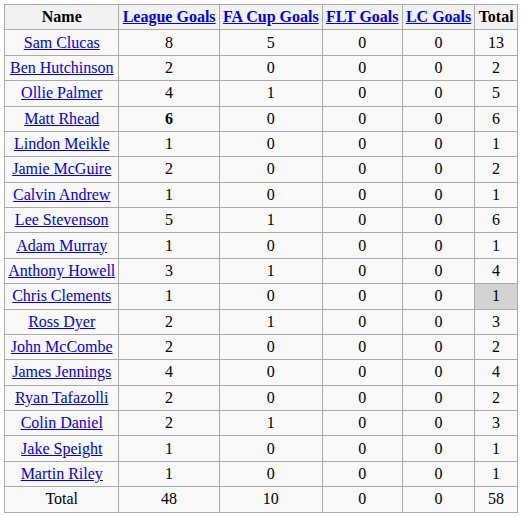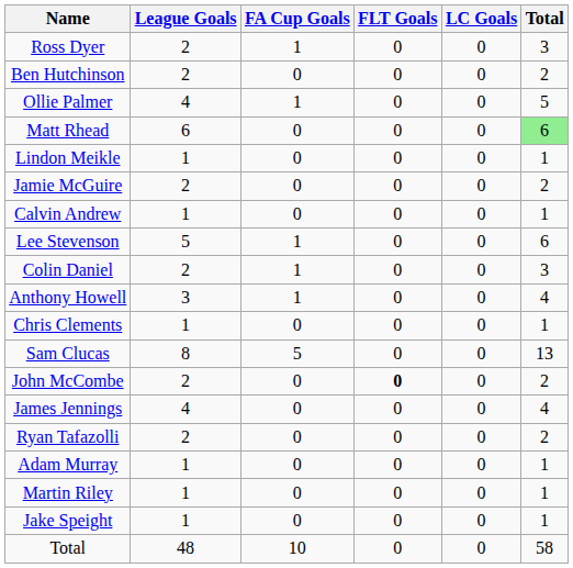rows swapped: Sam Clucas <-> Ross Dyer
Matt Rhead | League Goals: bold -> normal
Matt Rhead | Total: no background -> lightgreen background
rows swapped: Colin Daniel <-> Adam Murray
Chris Clements | Total: lightgrey background -> no background
John McCombe | FLT Goals: normal -> bold
rows swapped: Martin Riley <-> Jake Speight
